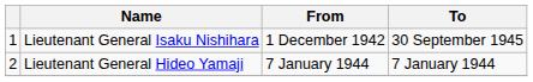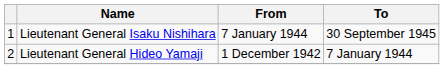Lieutenant General Isaku Nishihara | From: 1 December 1942 -> 7 January 1944
Lieutenant General Hideo Yamaji | From: 7 January 1944 -> 1 December 1942
